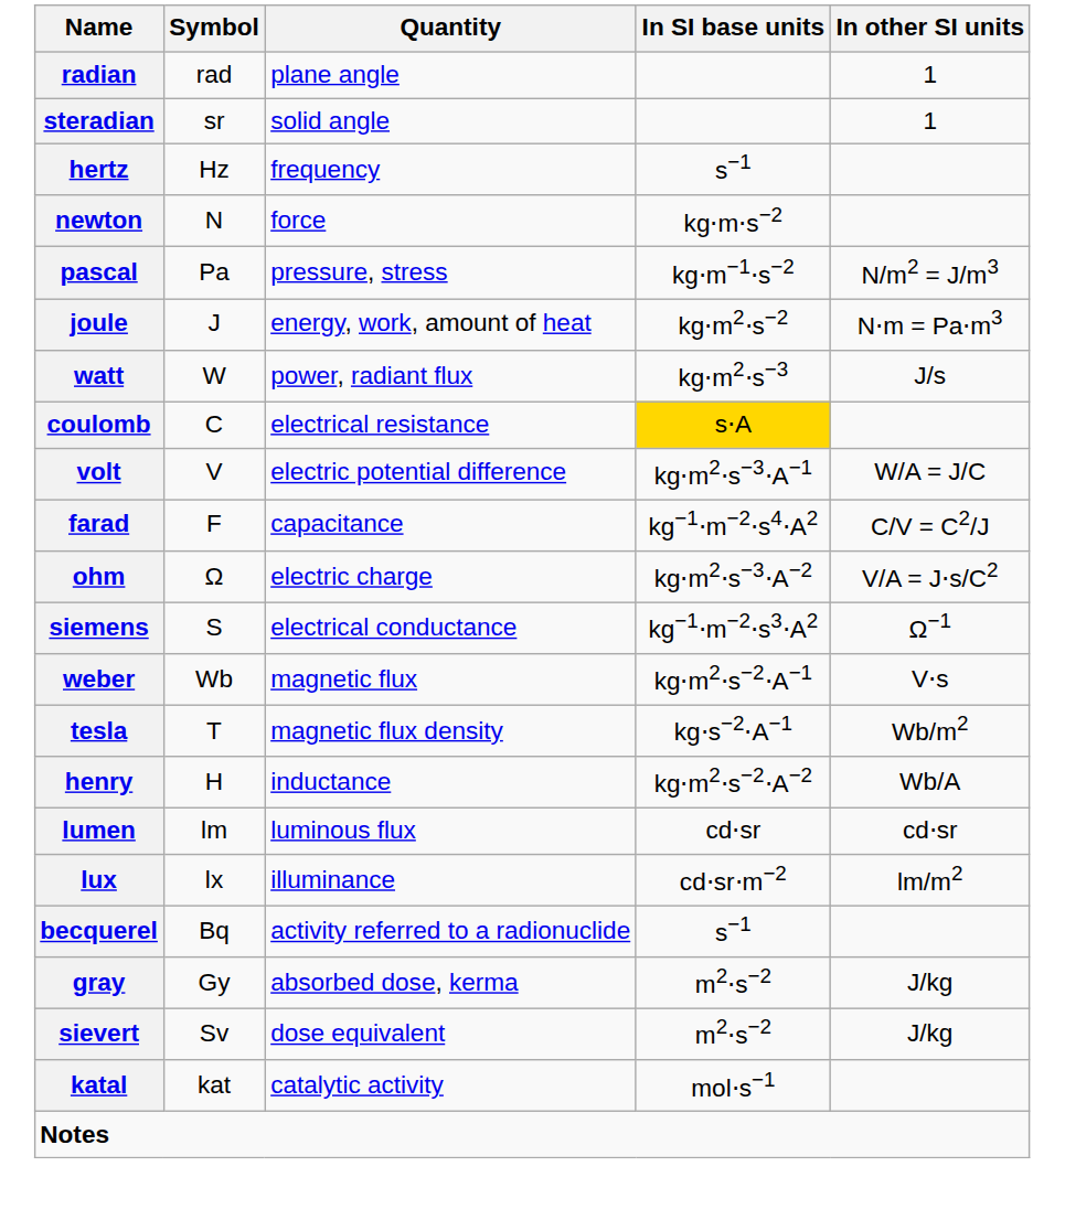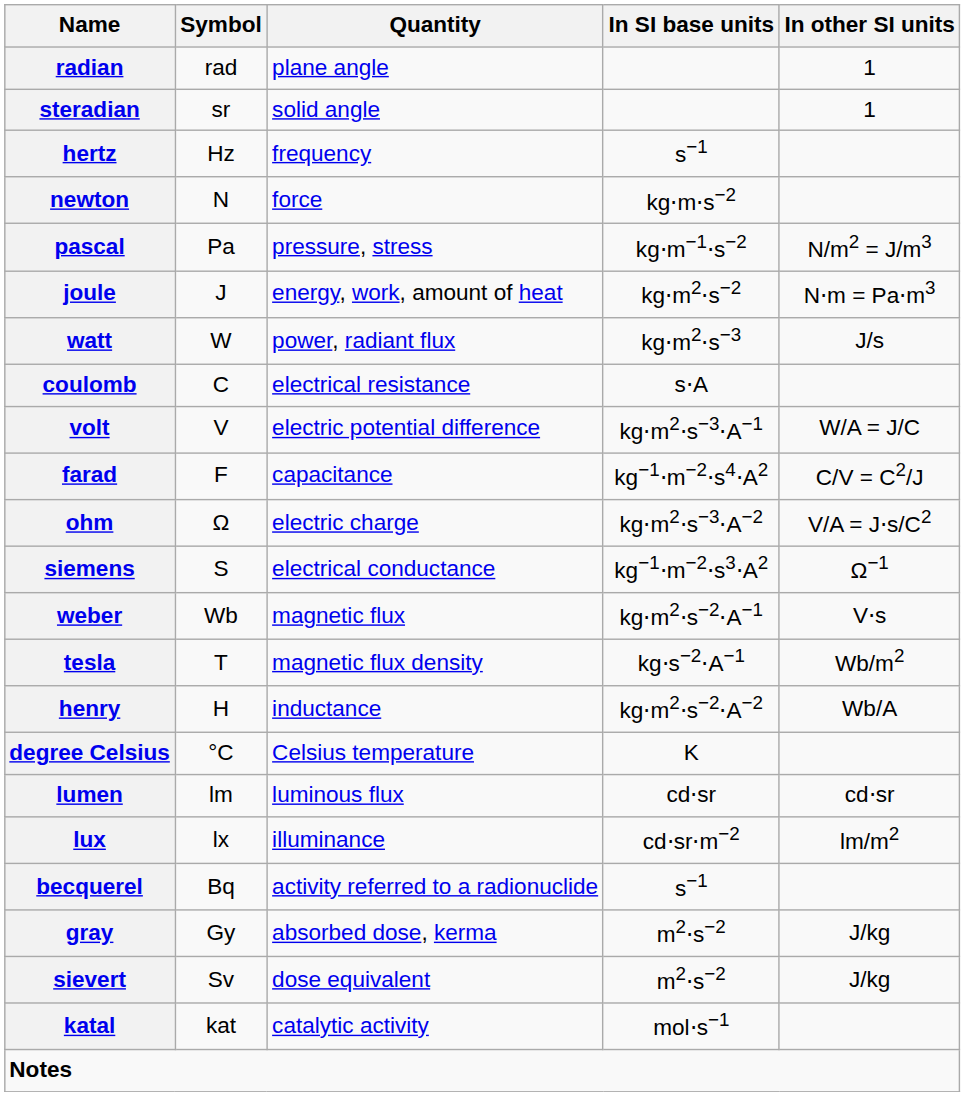coulomb | In SI base units: gold background -> no background
+ row: degree Celsius | °C | Celsius temperature | K
